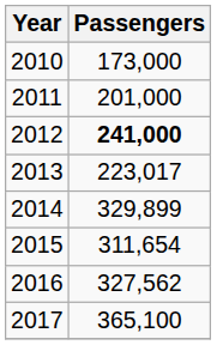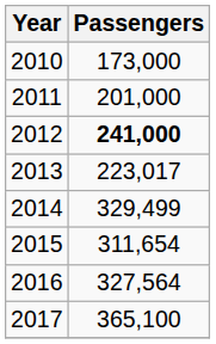2014 | Passengers: 329,899 -> 329,499
2016 | Passengers: 327,562 -> 327,564
